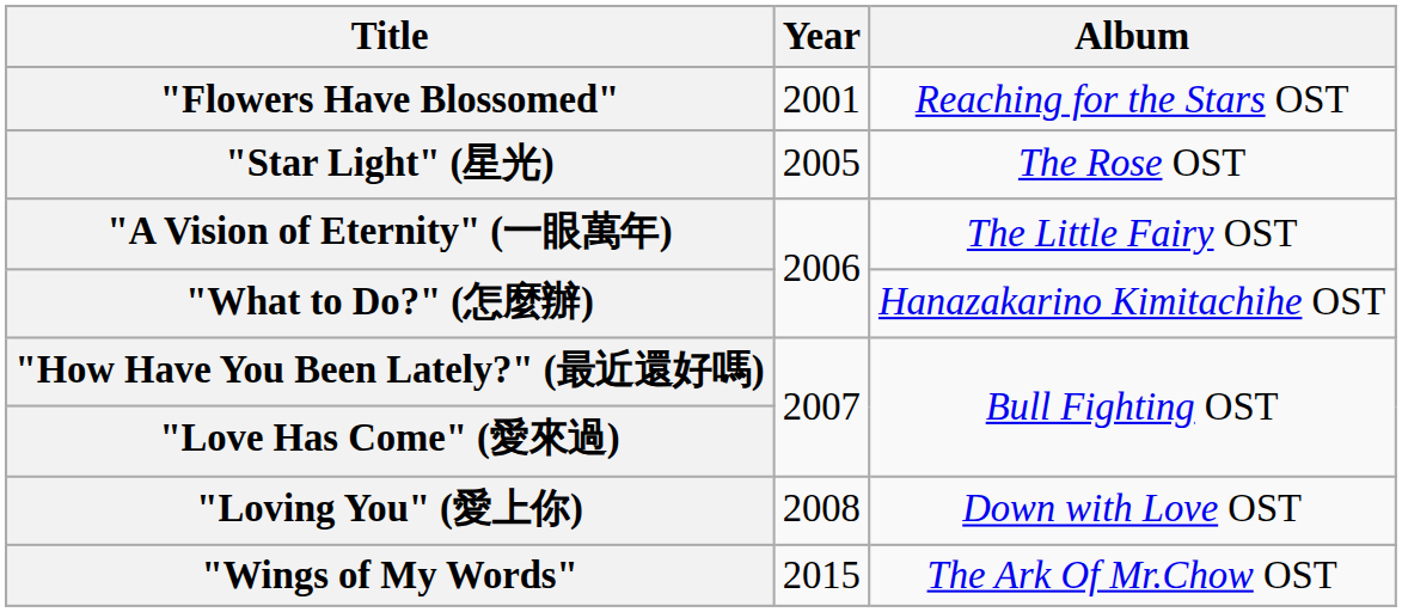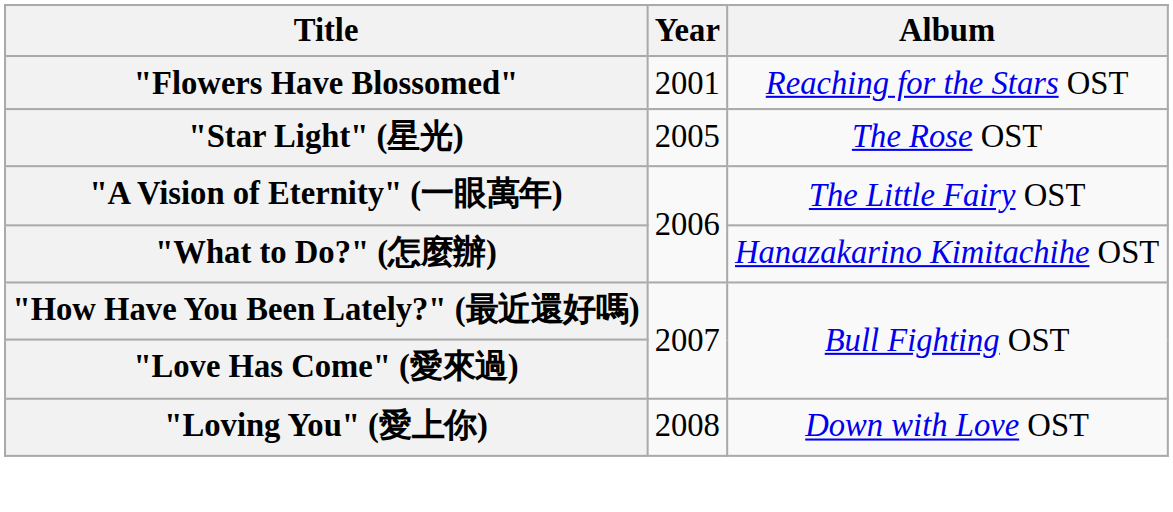- row: "Wings of My Words" | 2015 | The Ark Of Mr.Chow OST
